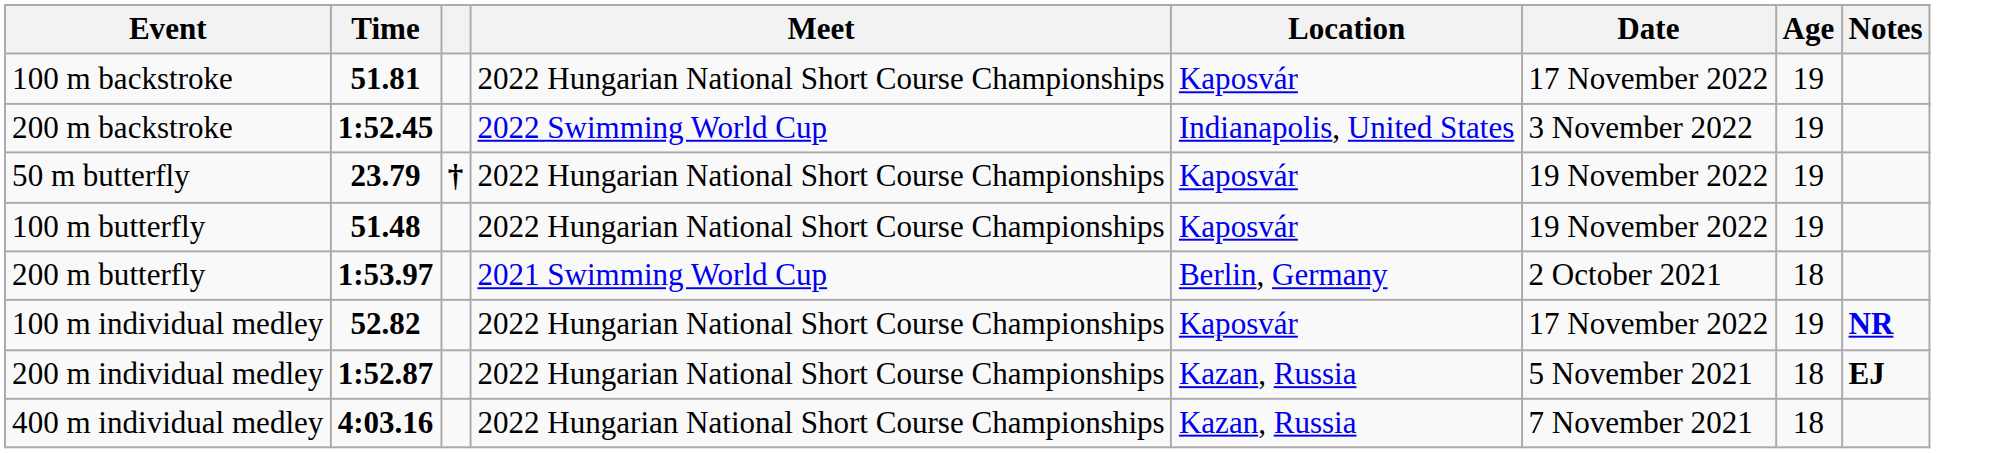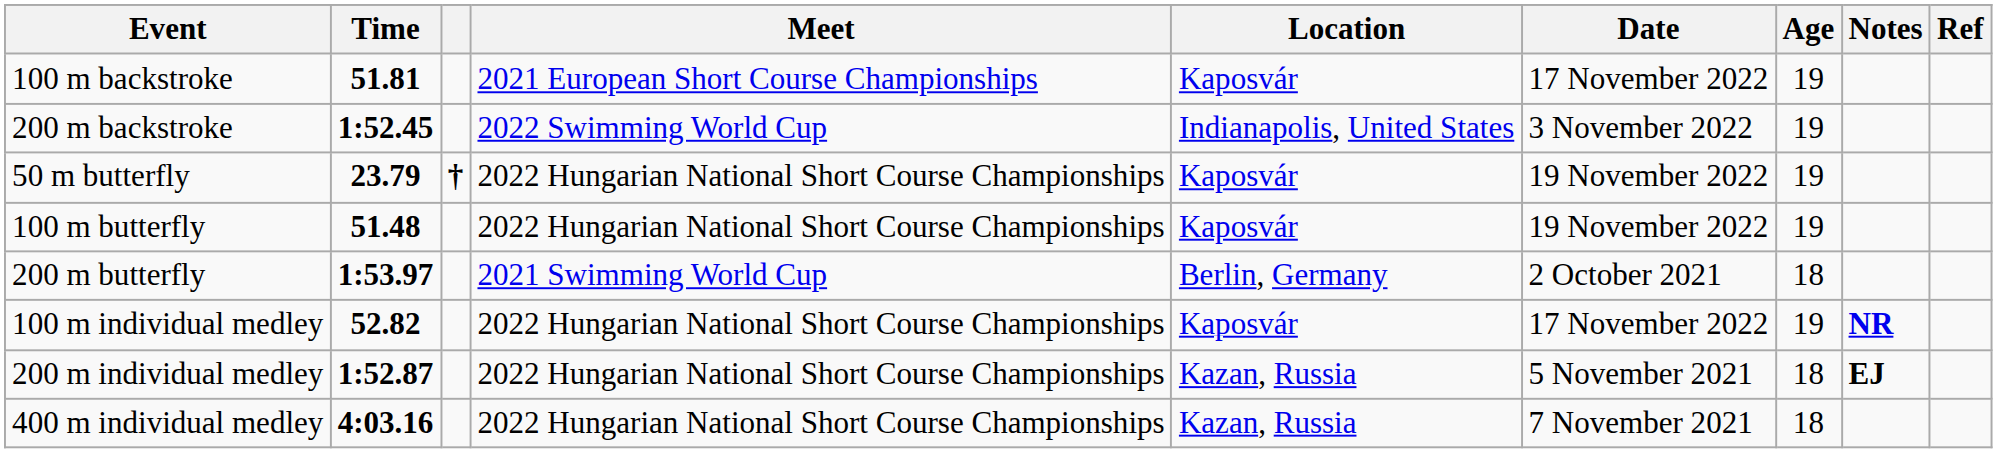+ column: Ref
100 m backstroke | Meet: 2022 Hungarian National Short Course Championships -> 2021 European Short Course Championships
